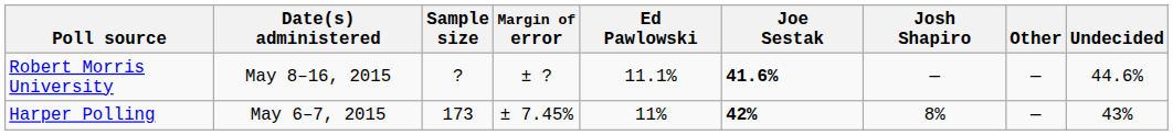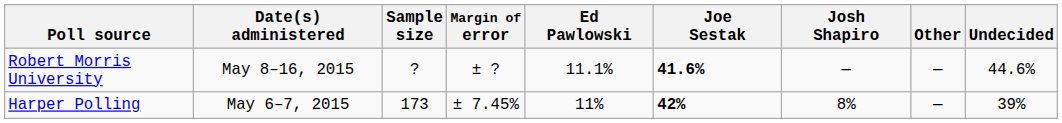Harper Polling | Undecided: 43% -> 39%
